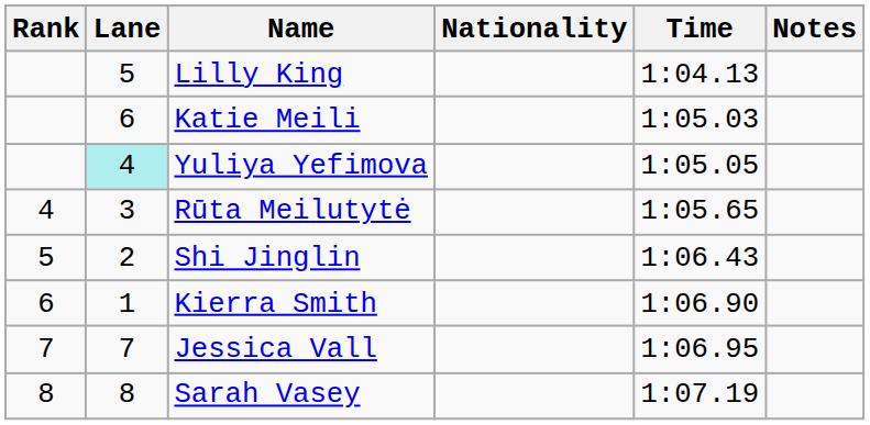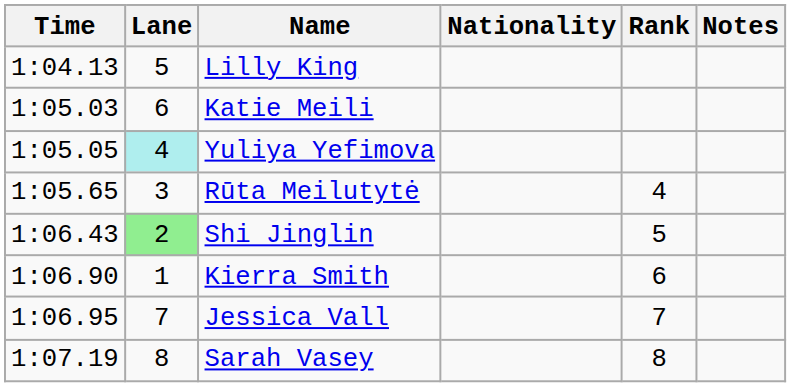columns swapped: Rank <-> Time
Shi Jinglin | Lane: no background -> lightgreen background
